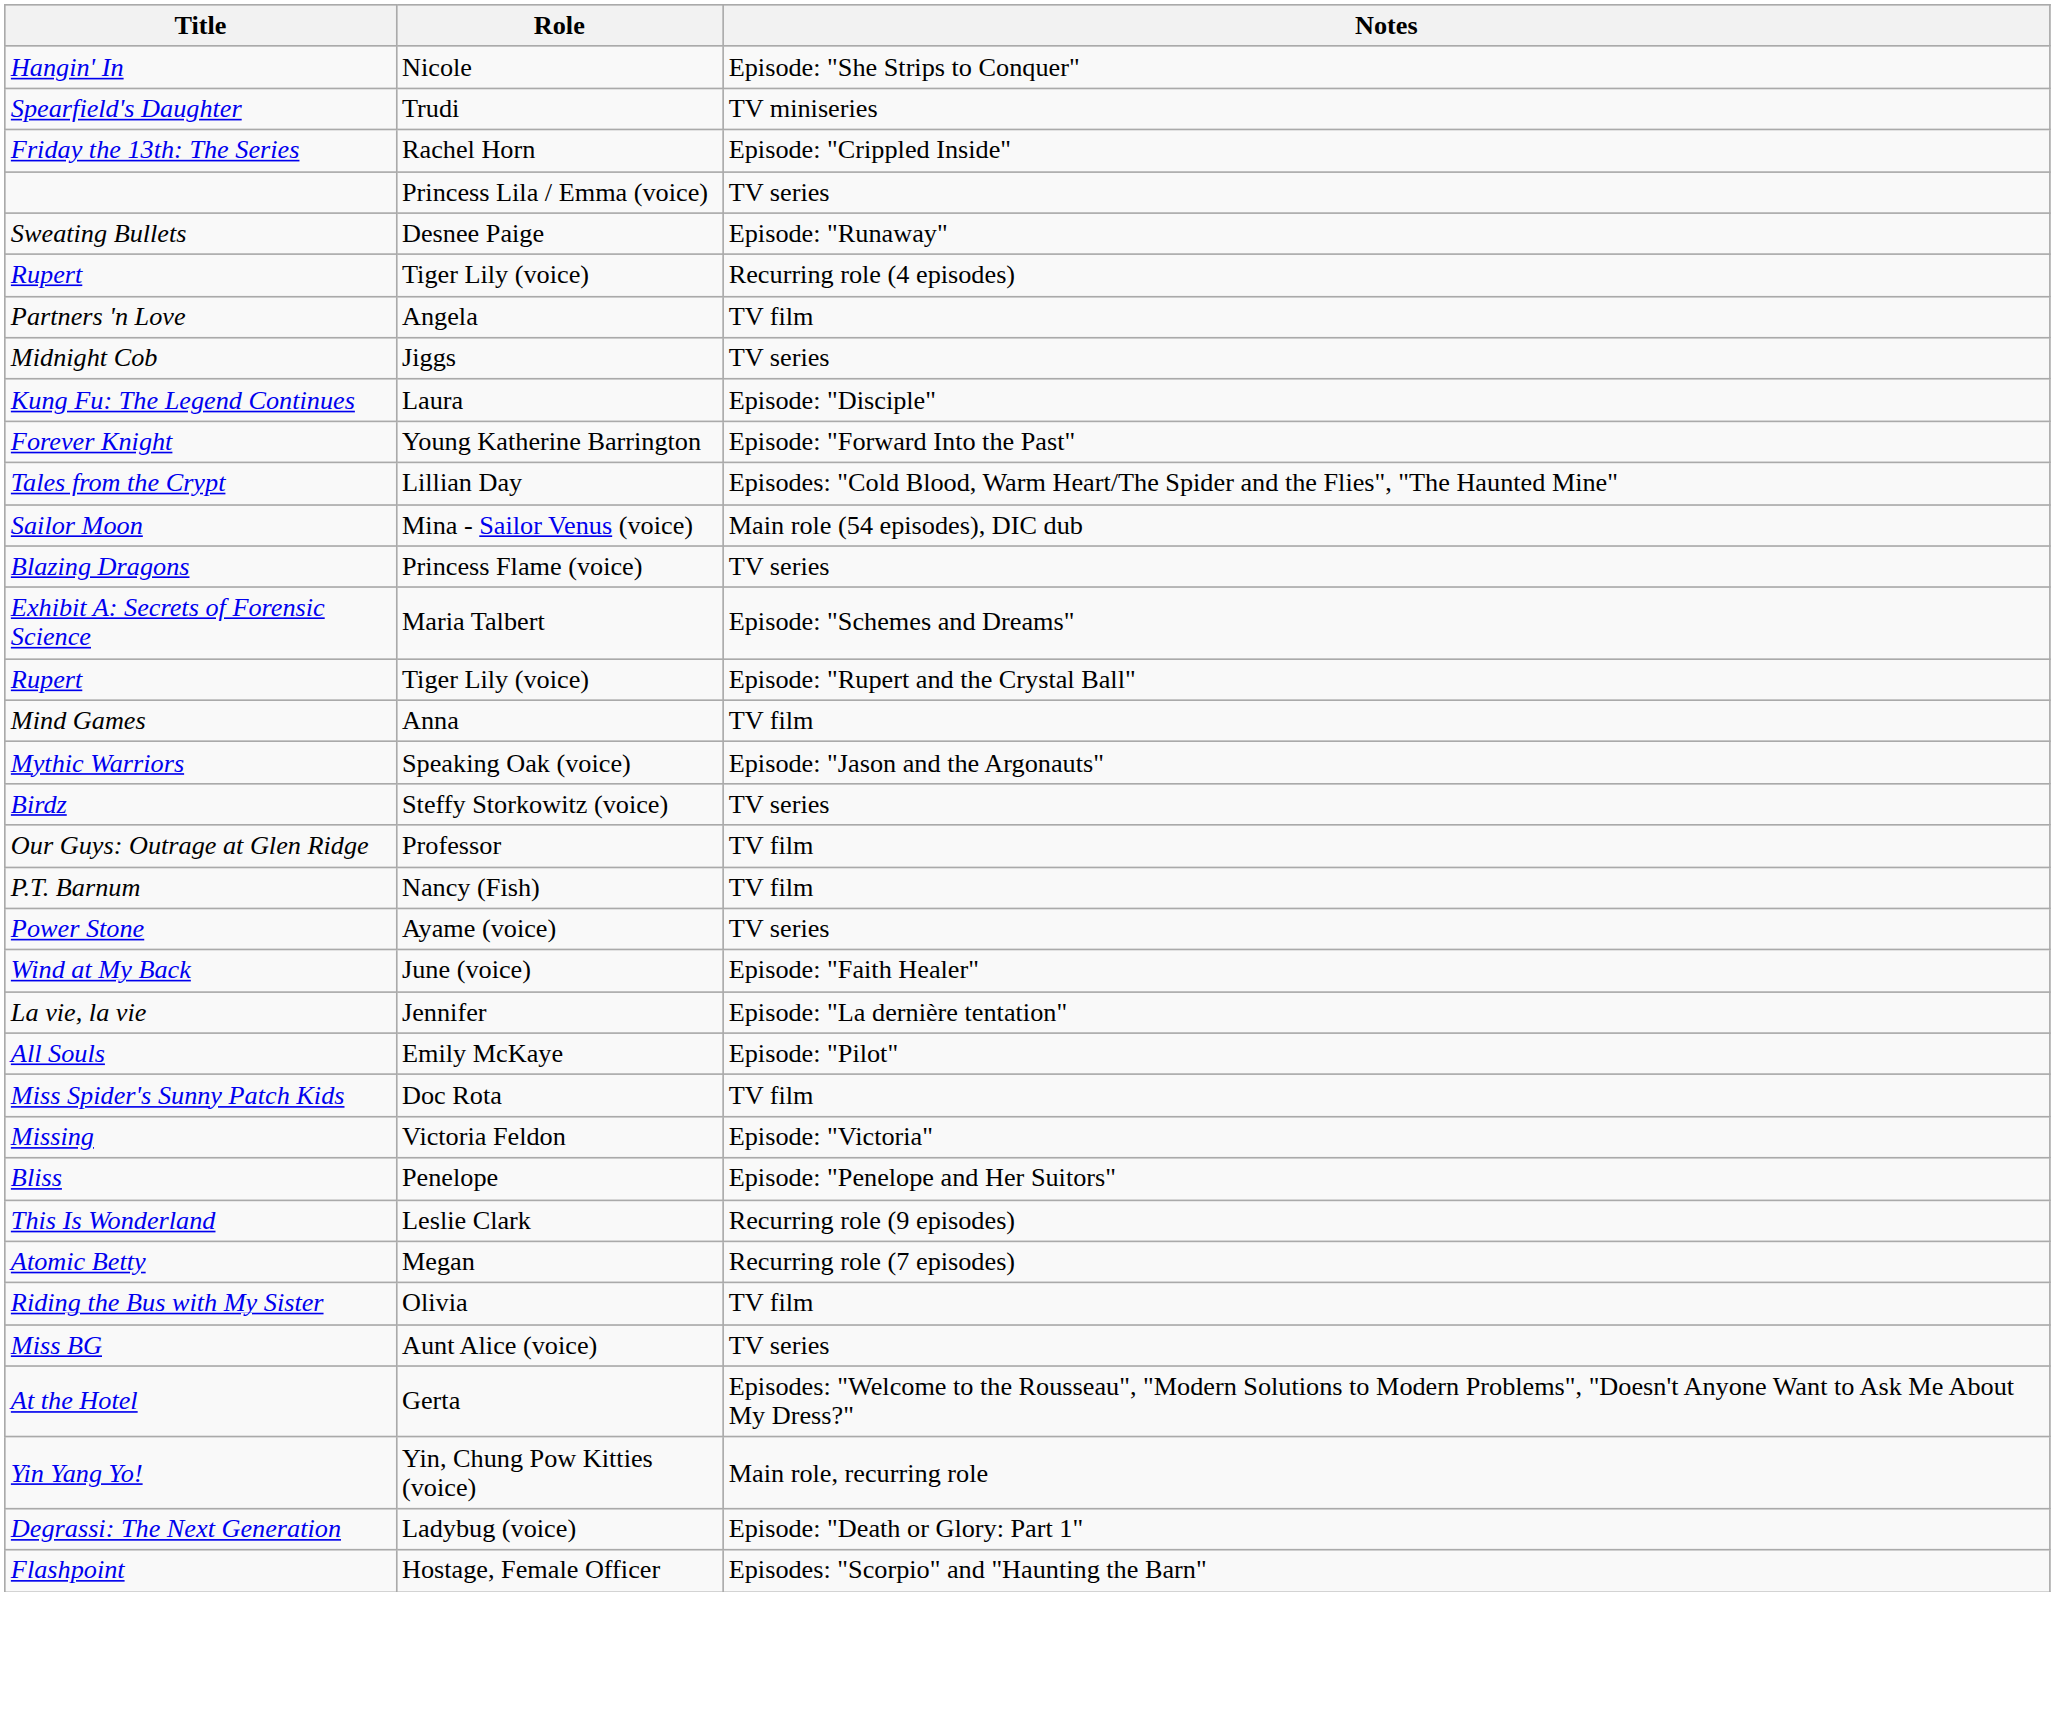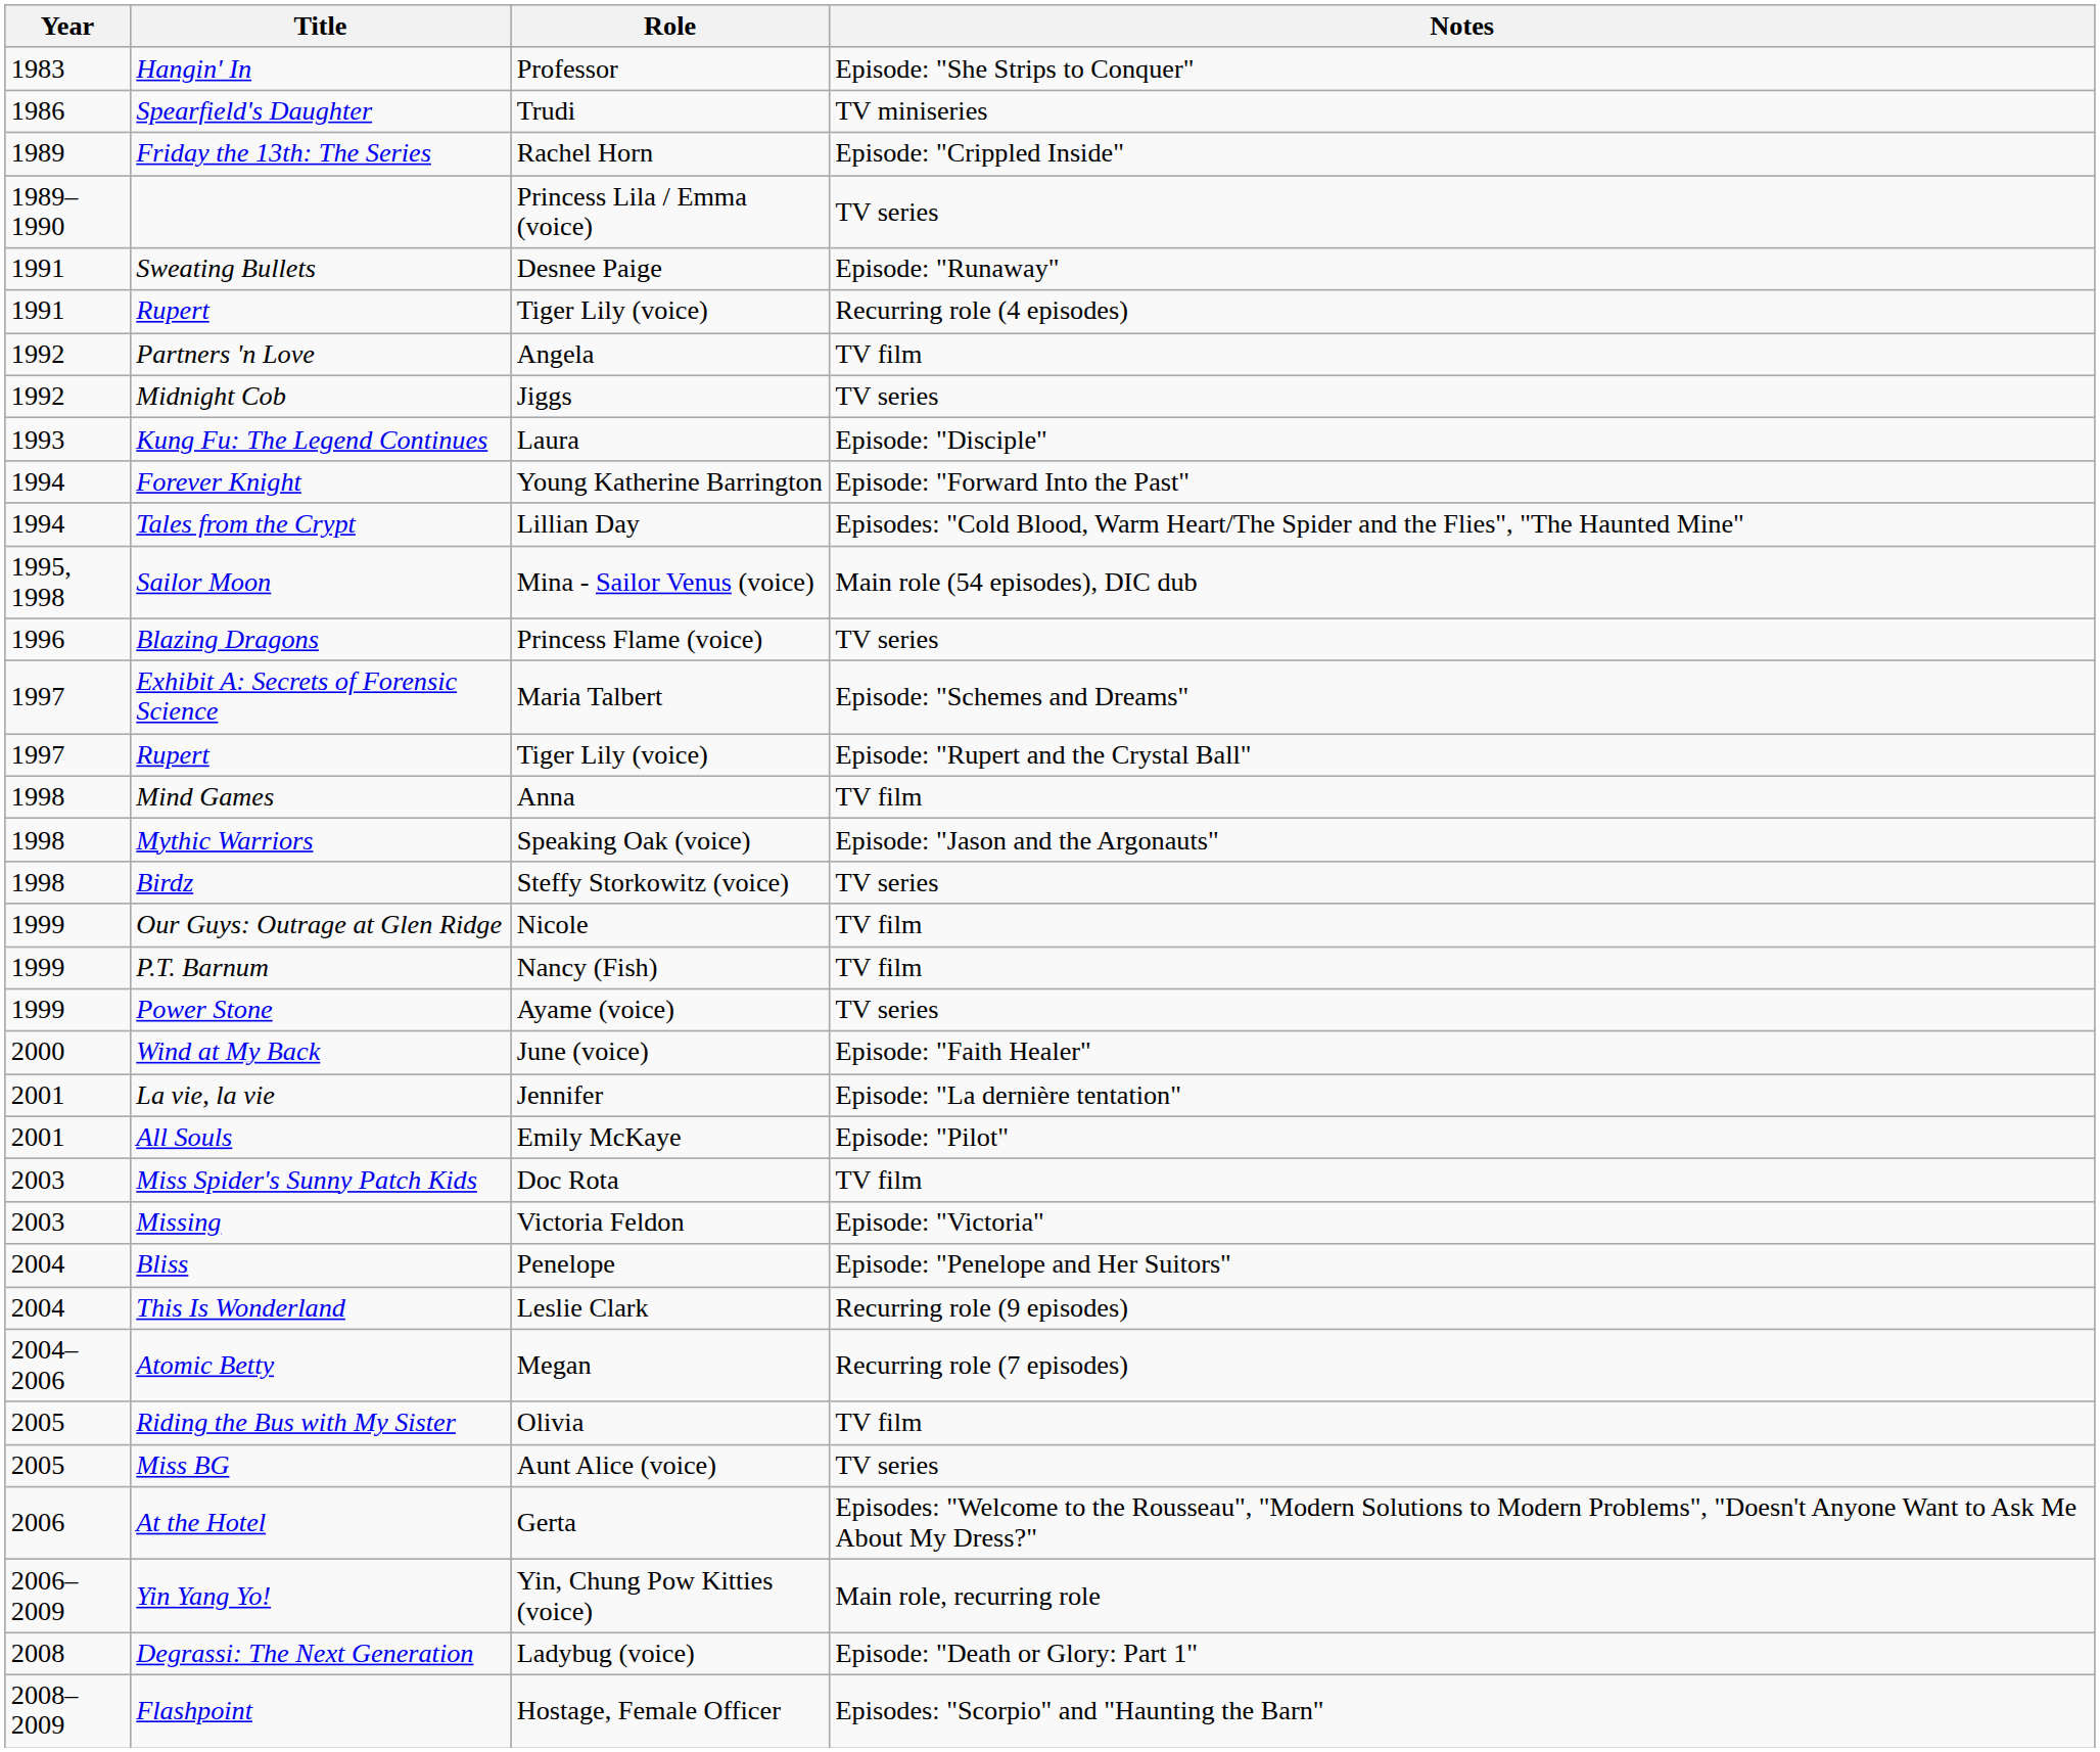+ column: Year | 1983 | 1986 | 1989 | 1989–1990 | 1991 | 1991 | 1992 | 1992 | 1993 | 1994 | 1994 | 1995, 1998 | 1996 | 1997 | 1997 | 1998 | 1998 | 1998 | 1999 | 1999 | 1999 | 2000 | 2001 | 2001 | 2003 | 2003 | 2004 | 2004 | 2004–2006 | 2005 | 2005 | 2006 | 2006–2009 | 2008 | 2008–2009
Hangin' In | Role: Nicole -> Professor
Our Guys: Outrage at Glen Ridge | Role: Professor -> Nicole
